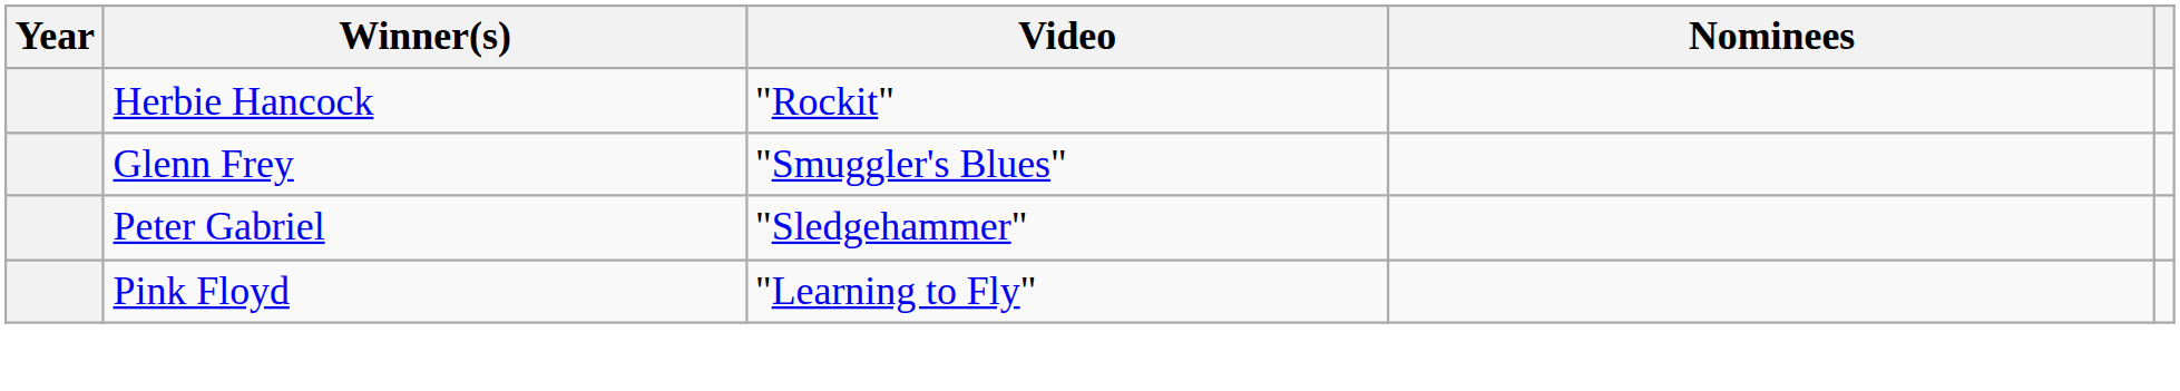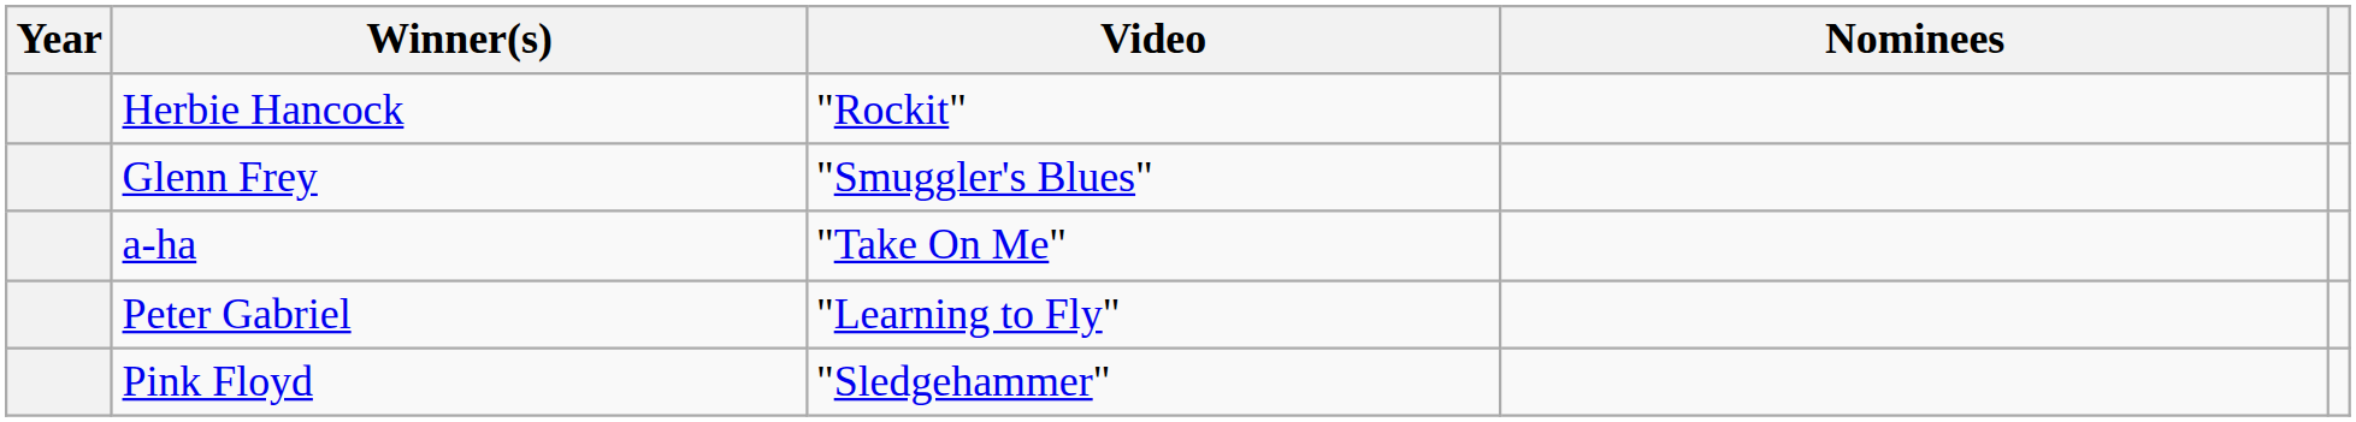+ row: a-ha | "Take On Me"
Peter Gabriel | Video: "Sledgehammer" -> "Learning to Fly"
Pink Floyd | Video: "Learning to Fly" -> "Sledgehammer"
